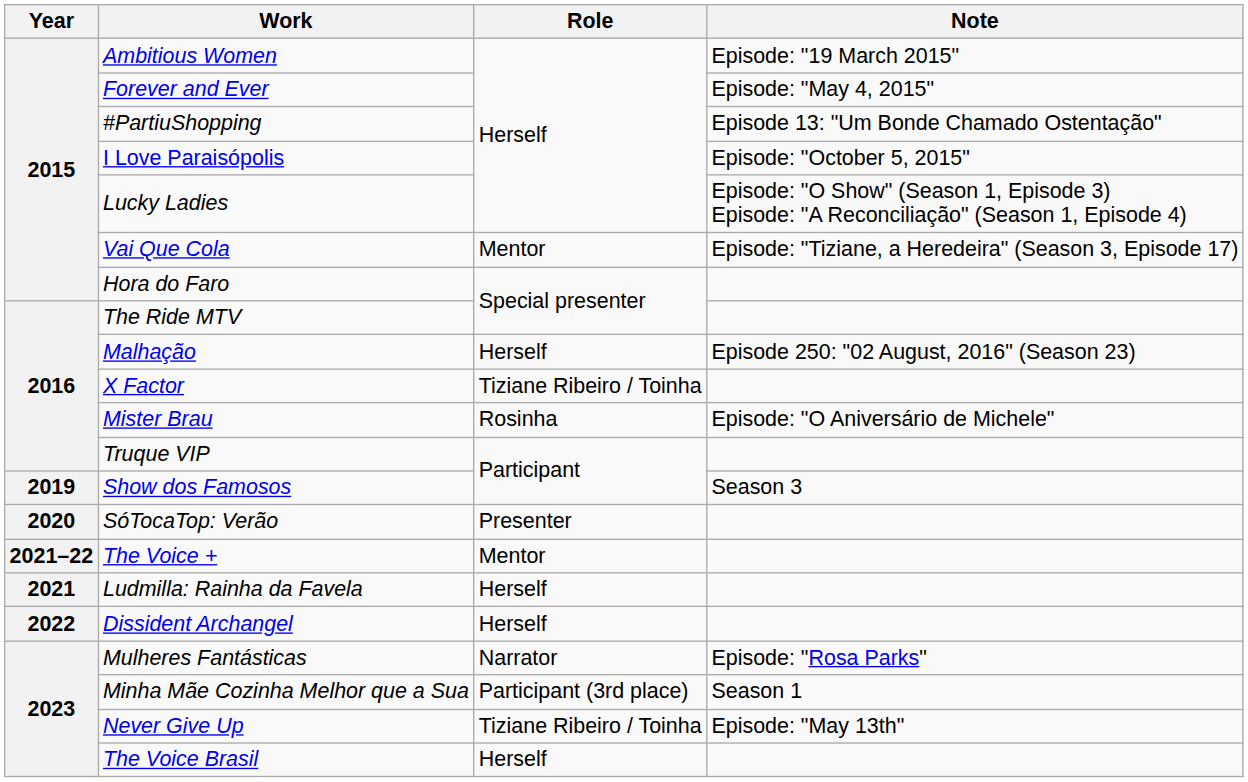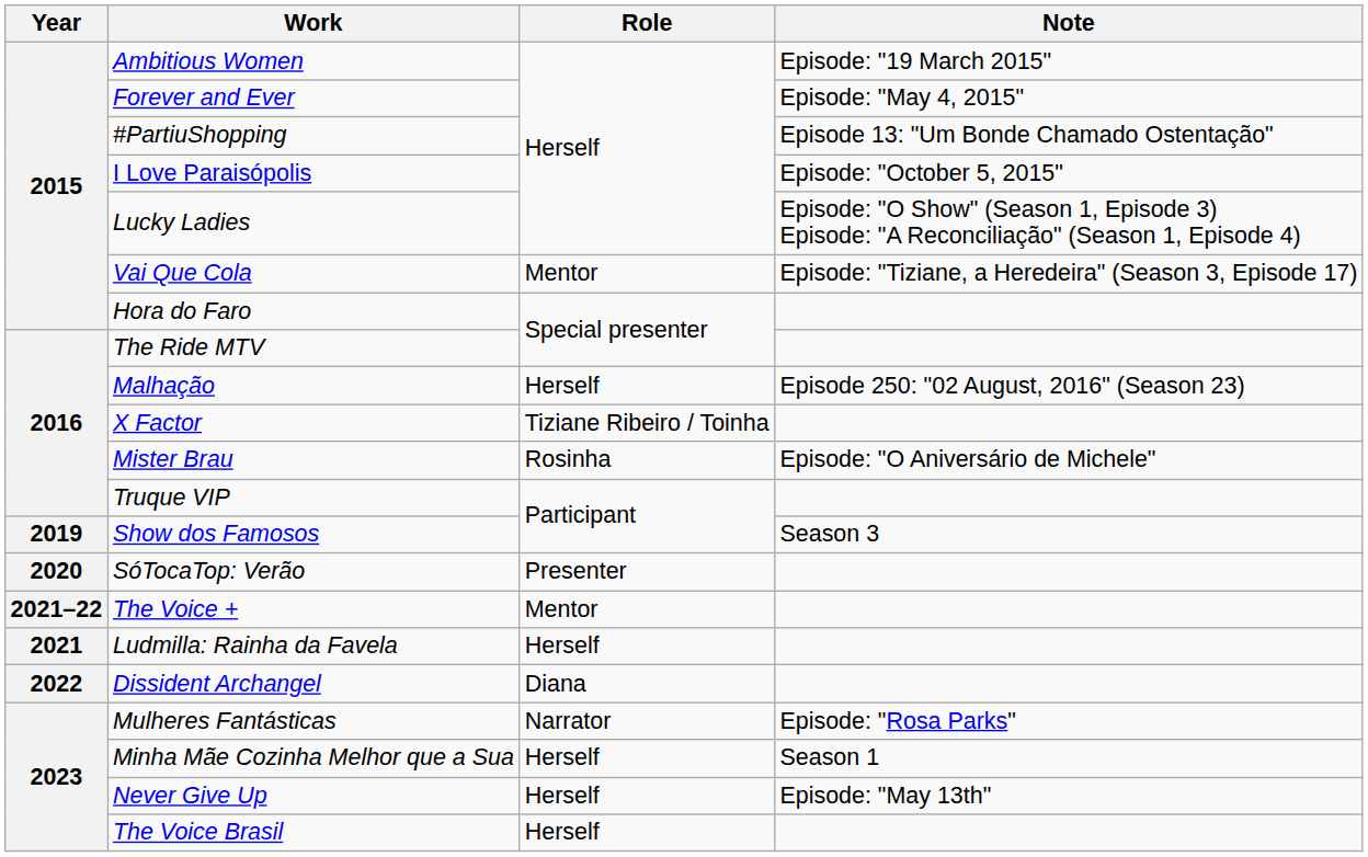Dissident Archangel | Role: Herself -> Diana
Minha Mãe Cozinha Melhor que a Sua | Role: Participant (3rd place) -> Herself
Never Give Up | Role: Tiziane Ribeiro / Toinha -> Herself
